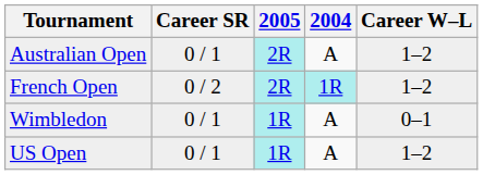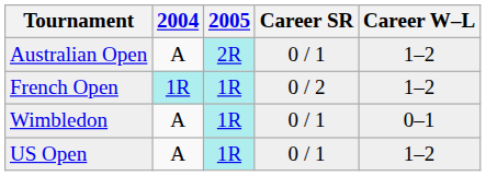columns swapped: 2004 <-> Career SR
French Open | 2005: 2R -> 1R
